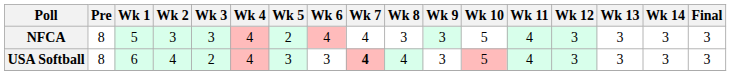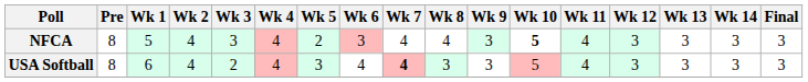NFCA | Wk 2: 3 -> 4
NFCA | Wk 6: 4 -> 3
NFCA | Wk 8: 3 -> 4
NFCA | Wk 10: normal -> bold
USA Softball | Wk 6: 3 -> 4
USA Softball | Wk 8: 4 -> 3
